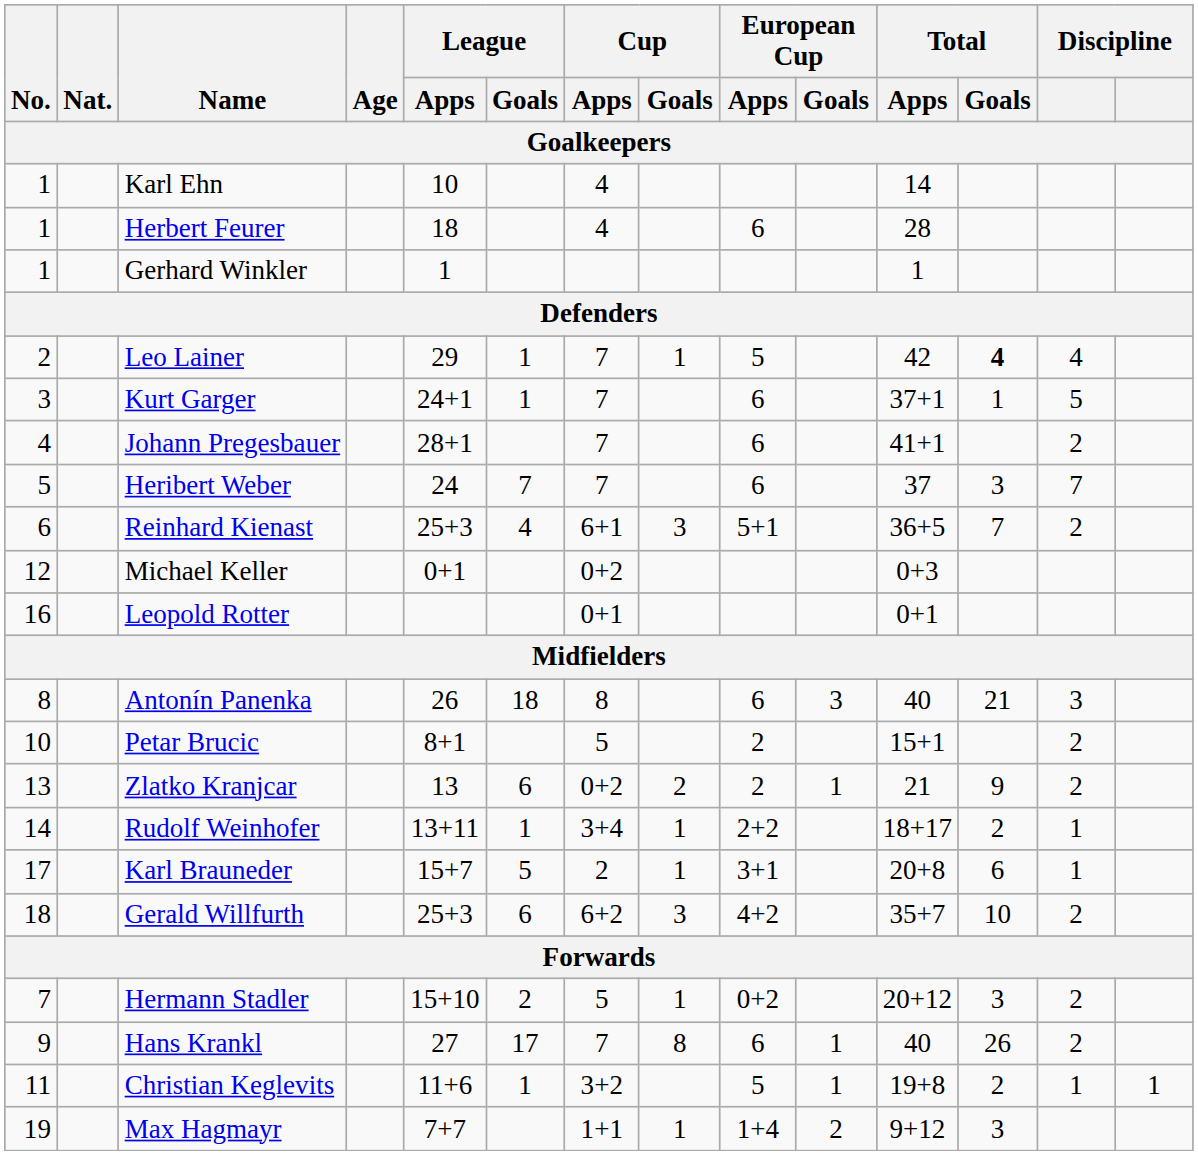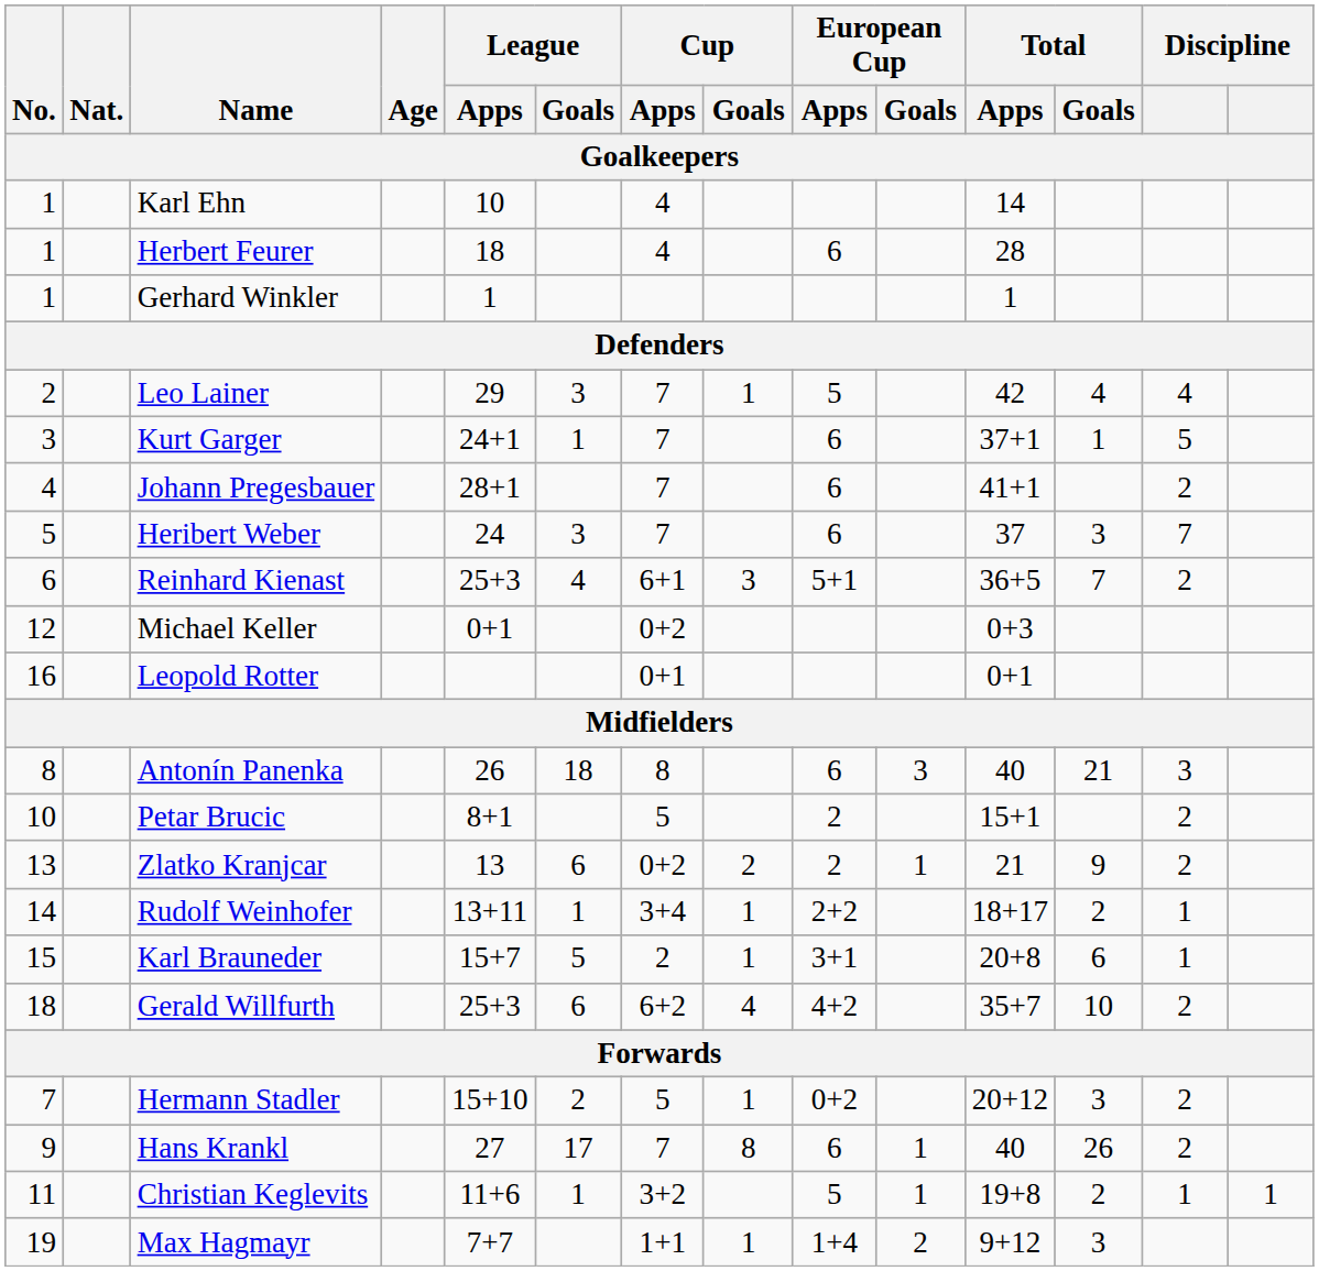Leo Lainer | League / Goals: 1 -> 3
Leo Lainer | Total / Goals: bold -> normal
Heribert Weber | League / Goals: 7 -> 3
Karl Brauneder | No.: 17 -> 15
Gerald Willfurth | Cup / Goals: 3 -> 4
